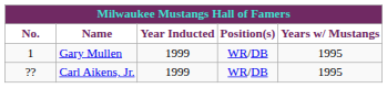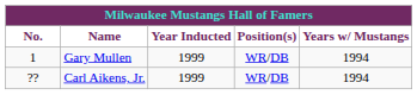Gary Mullen | Years w/ Mustangs: 1995 -> 1994
Carl Aikens, Jr. | Years w/ Mustangs: 1995 -> 1994
